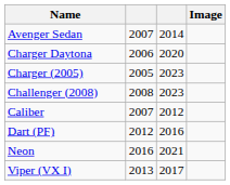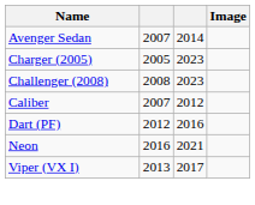- row: Charger Daytona | 2006 | 2020
